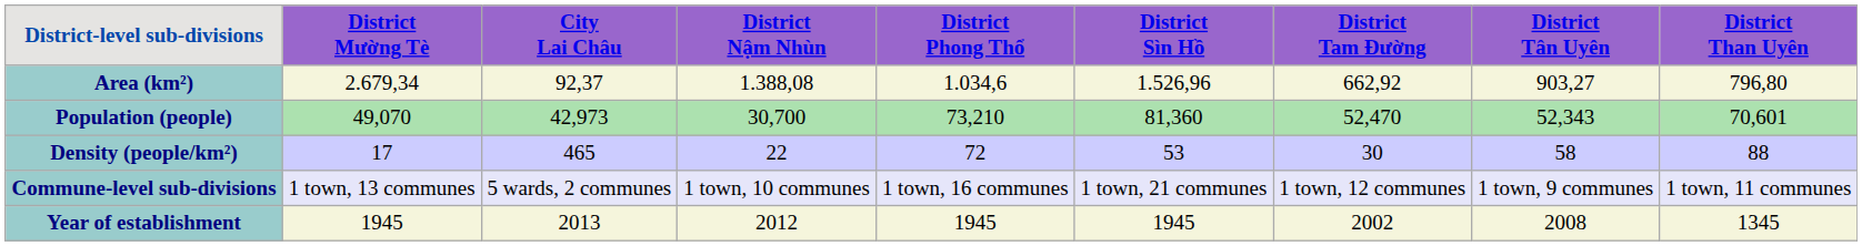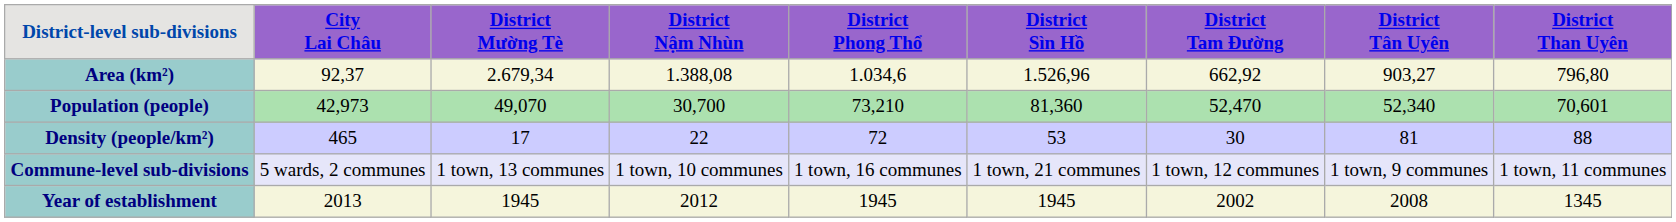columns swapped: City Lai Châu <-> District Mường Tè
Population (people) | District Tân Uyên: 52,343 -> 52,340
Density (people/km²) | District Tân Uyên: 58 -> 81
